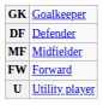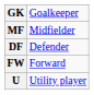rows swapped: DF <-> MF
